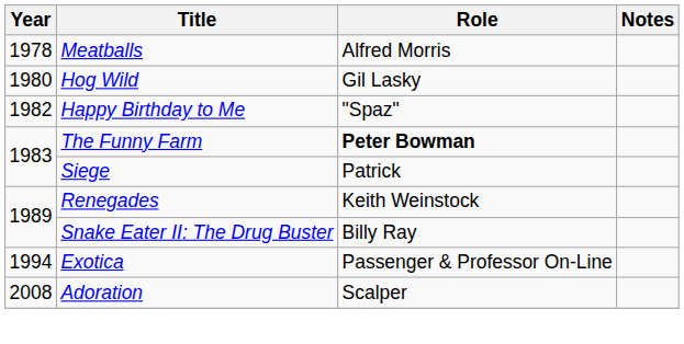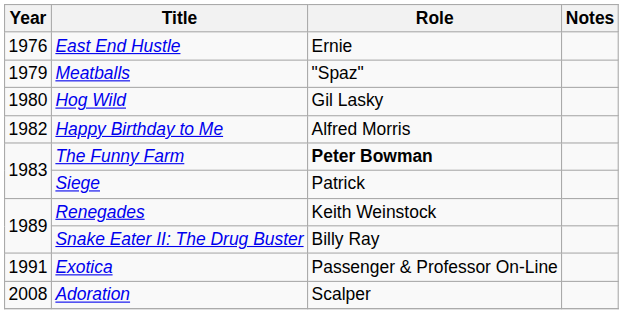+ row: 1976 | East End Hustle | Ernie
Meatballs | Year: 1978 -> 1979
Meatballs | Role: Alfred Morris -> "Spaz"
Happy Birthday to Me | Role: "Spaz" -> Alfred Morris
Exotica | Year: 1994 -> 1991
